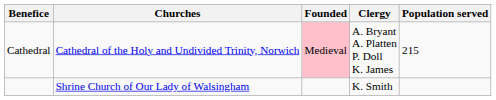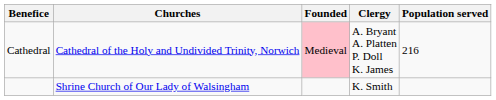Cathedral | Population served: 215 -> 216
